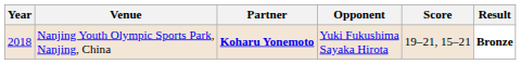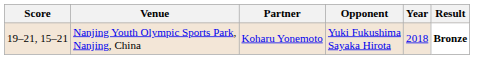columns swapped: Year <-> Score
Nanjing Youth Olympic Sports Park, Nanjing, China | Partner: bold -> normal
